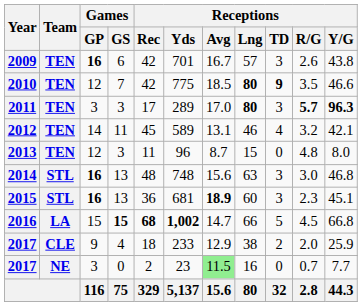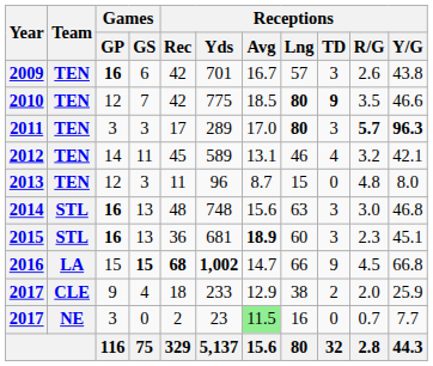2016 | Receptions / TD: 5 -> 9
